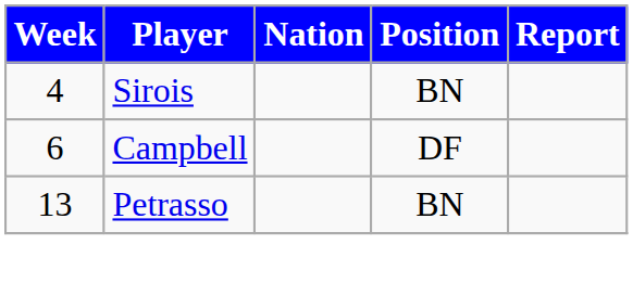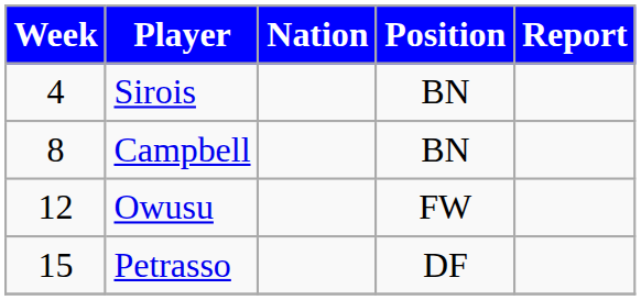Campbell | Week: 6 -> 8
Campbell | Position: DF -> BN
+ row: 12 | Owusu | FW
Petrasso | Week: 13 -> 15
Petrasso | Position: BN -> DF
